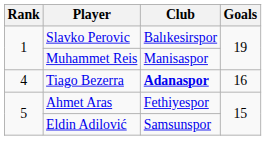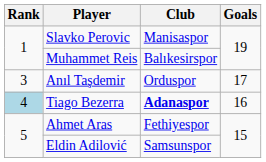Slavko Perovic | Club: Balıkesirspor -> Manisaspor
Muhammet Reis | Club: Manisaspor -> Balıkesirspor
+ row: 3 | Anıl Taşdemir | Orduspor | 17
Tiago Bezerra | Rank: no background -> lightblue background
